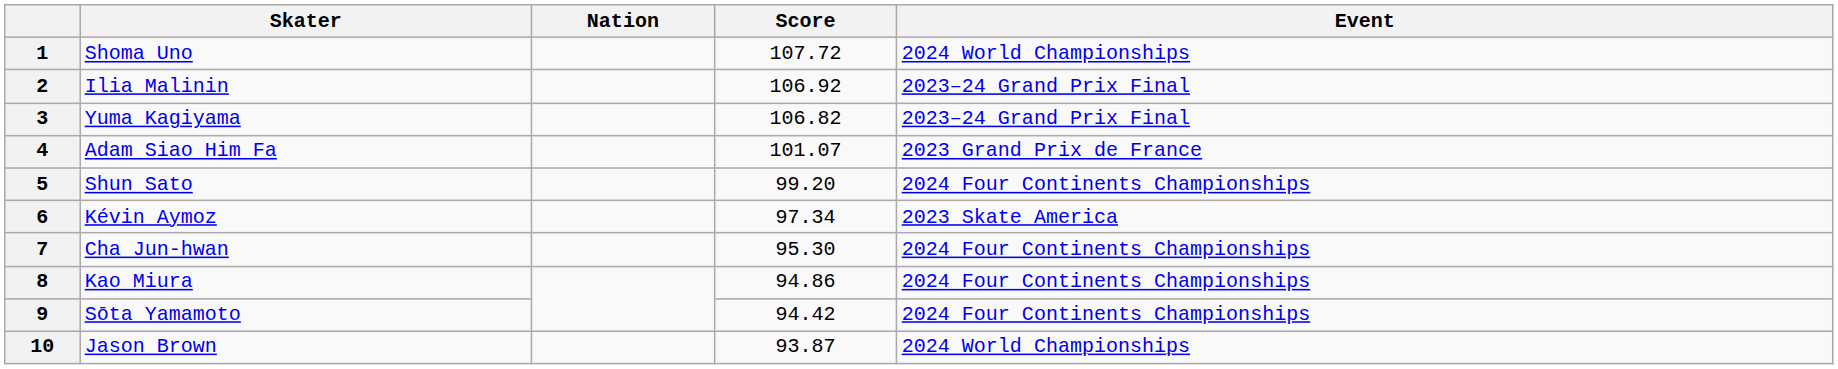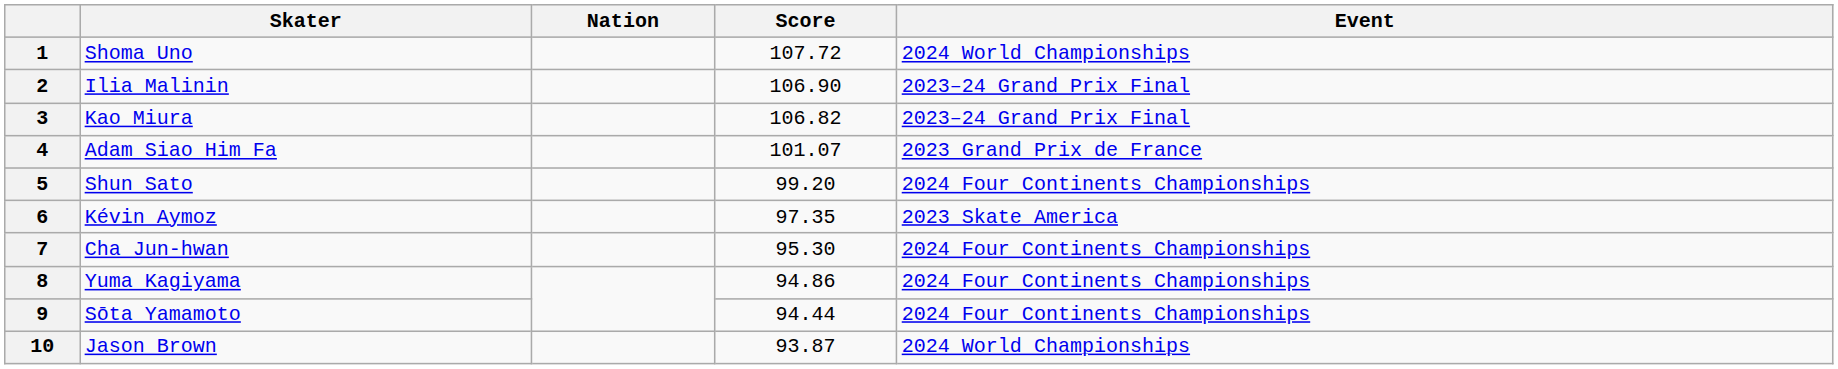2 | Score: 106.92 -> 106.90
3 | Skater: Yuma Kagiyama -> Kao Miura
6 | Score: 97.34 -> 97.35
8 | Skater: Kao Miura -> Yuma Kagiyama
9 | Score: 94.42 -> 94.44
